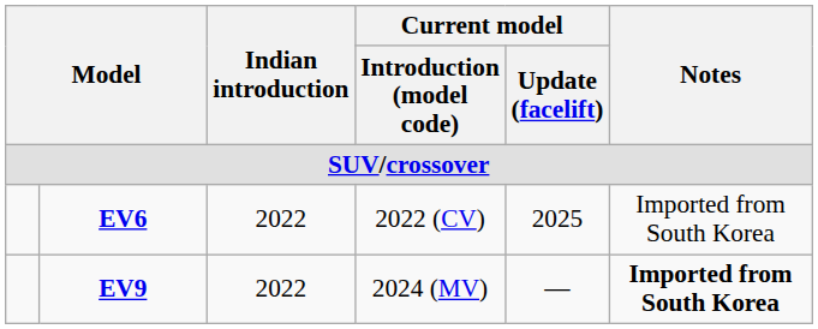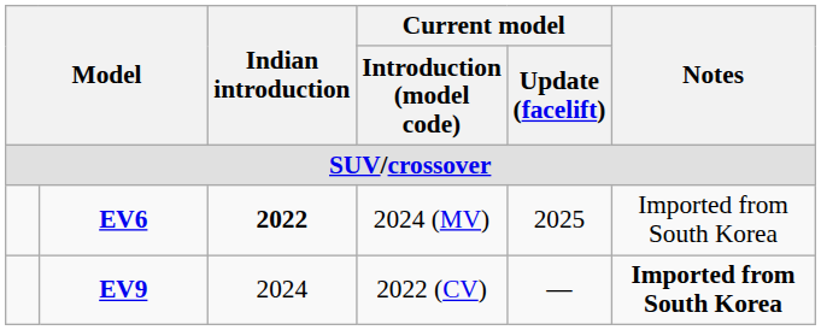EV6 | Indian introduction: normal -> bold
EV6 | Current model / Introduction (model code): 2022 (CV) -> 2024 (MV)
EV9 | Indian introduction: 2022 -> 2024
EV9 | Current model / Introduction (model code): 2024 (MV) -> 2022 (CV)
